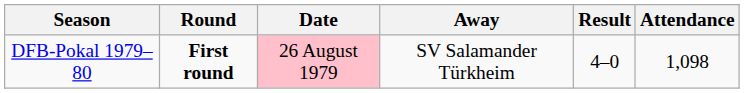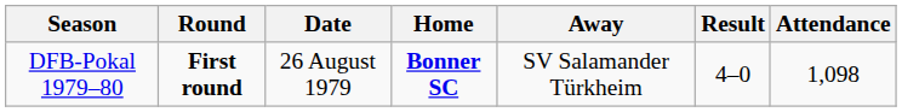+ column: Home | Bonner SC
DFB-Pokal 1979–80 | Date: pink background -> no background
